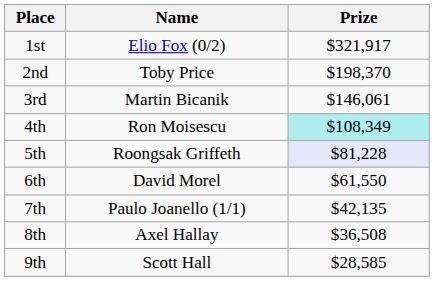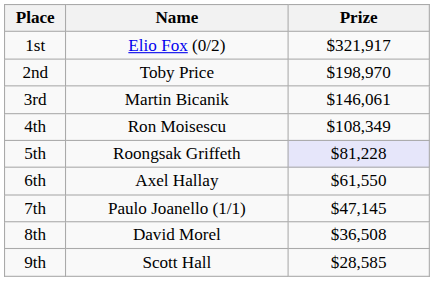2nd | Prize: $198,370 -> $198,970
4th | Prize: paleturquoise background -> no background
6th | Name: David Morel -> Axel Hallay
7th | Prize: $42,135 -> $47,145
8th | Name: Axel Hallay -> David Morel
